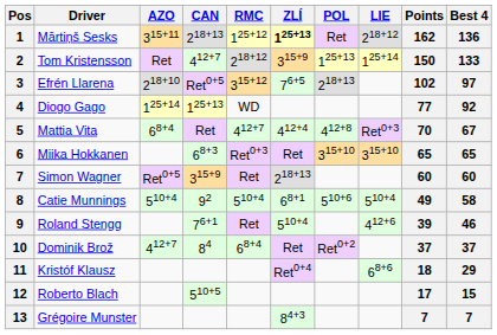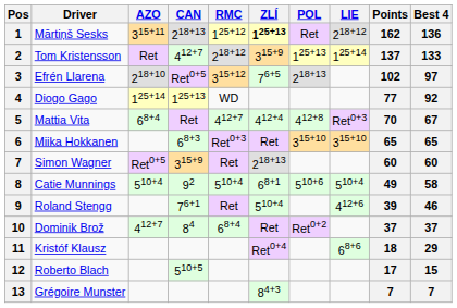Tom Kristensson | Points: 150 -> 137
